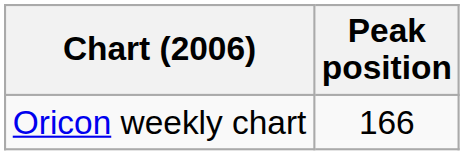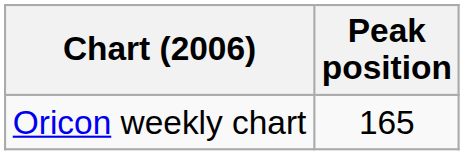Oricon weekly chart | Peak position: 166 -> 165
